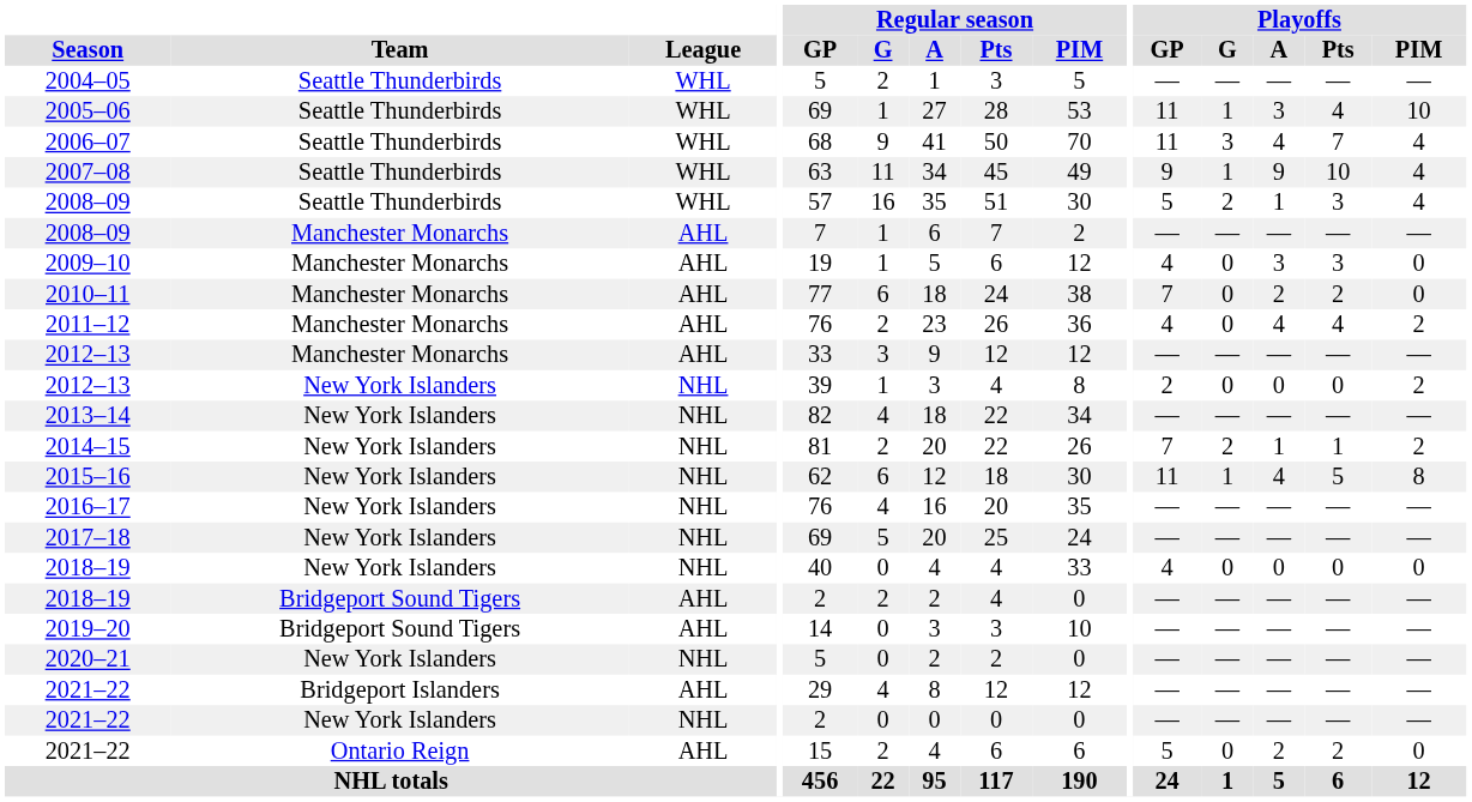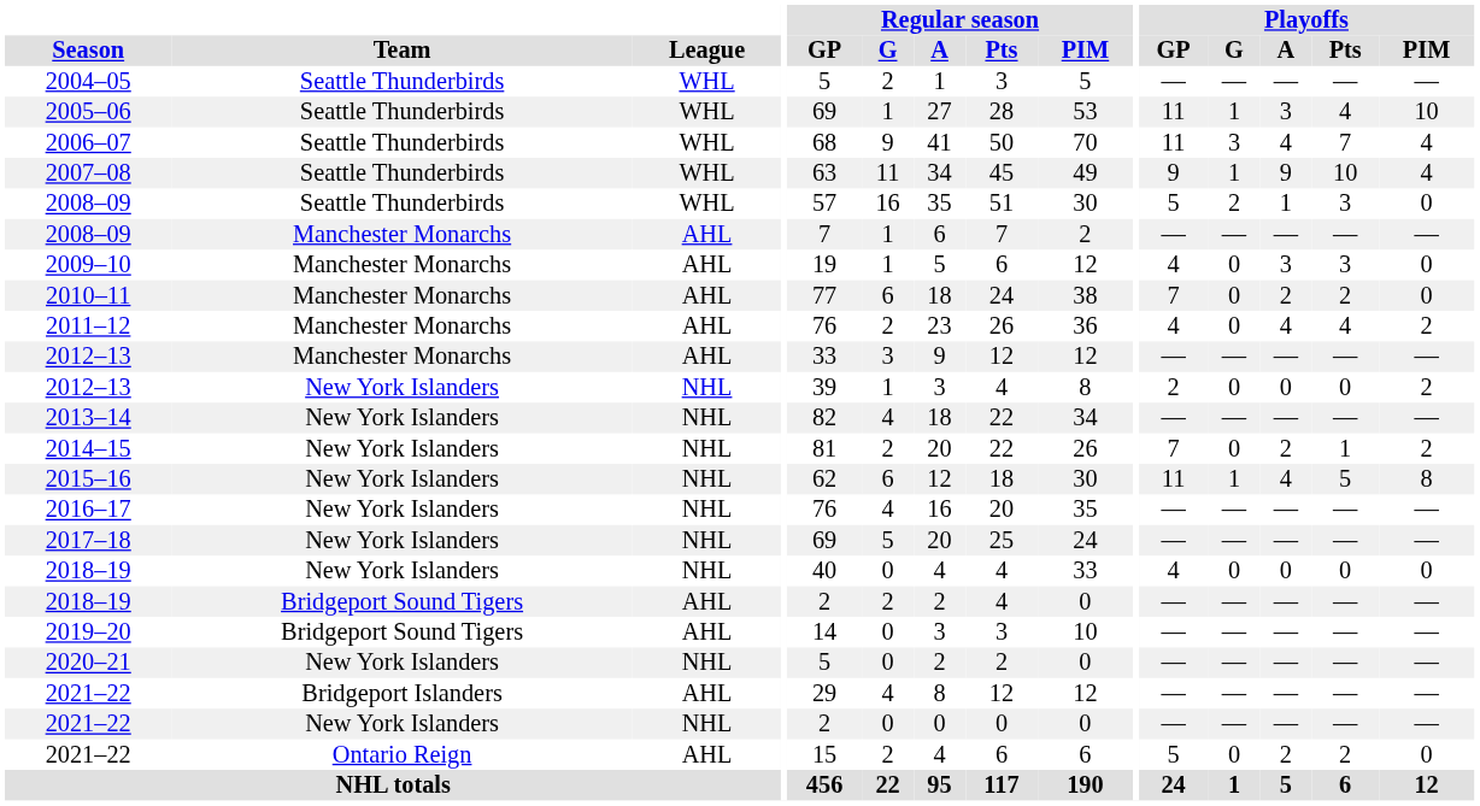2008–09 / Seattle Thunderbirds | Playoffs / PIM: 4 -> 0
2014–15 | Playoffs / G: 2 -> 0
2014–15 | Playoffs / A: 1 -> 2
